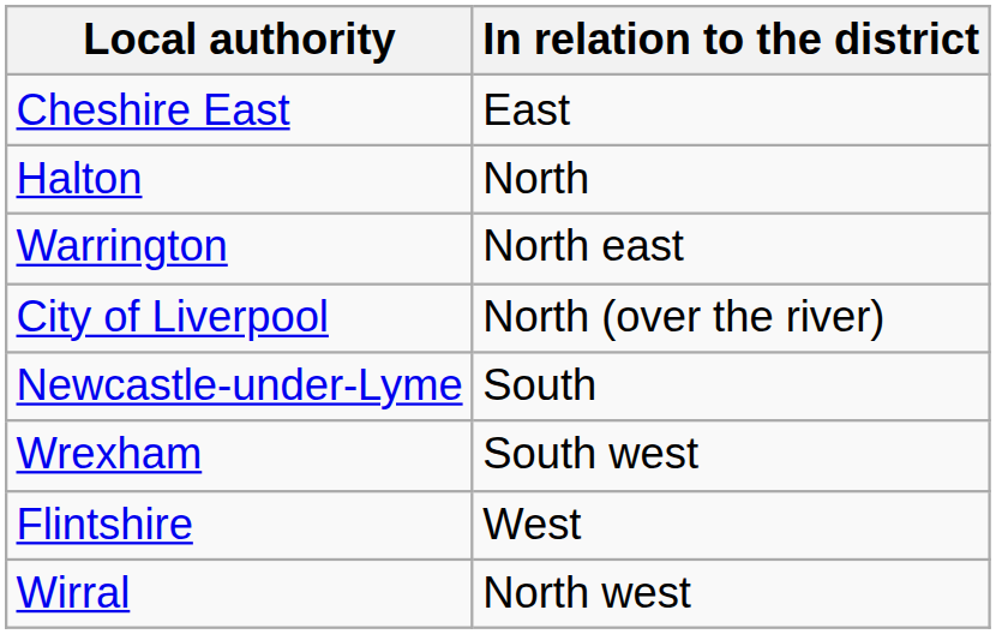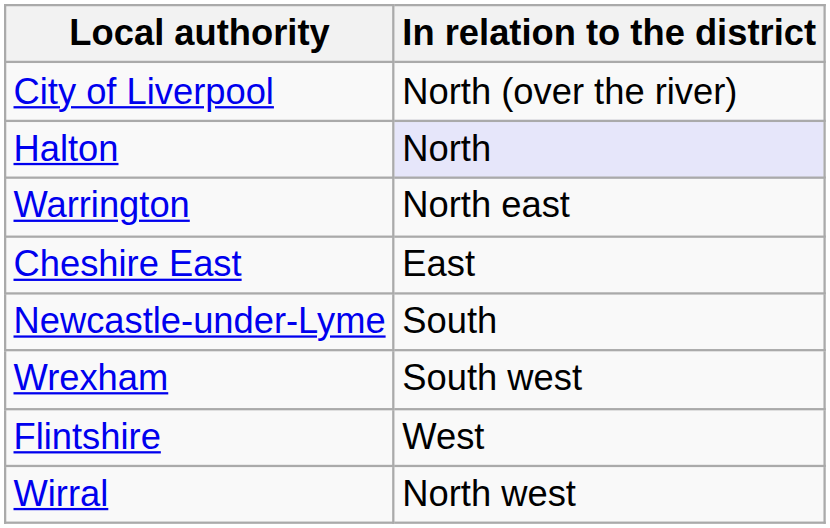rows swapped: City of Liverpool <-> Cheshire East
Halton | In relation to the district: no background -> lavender background
